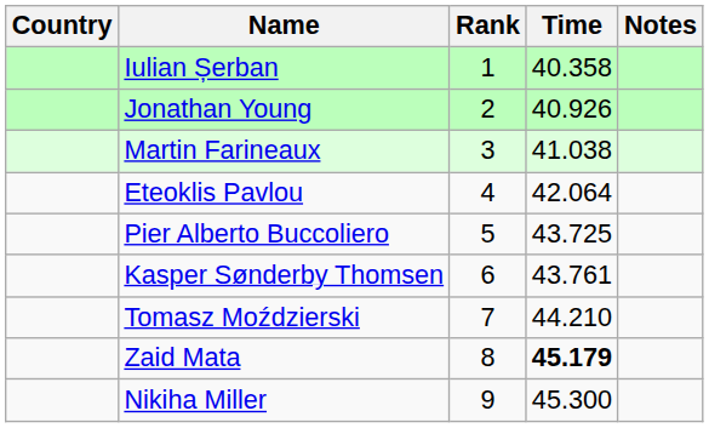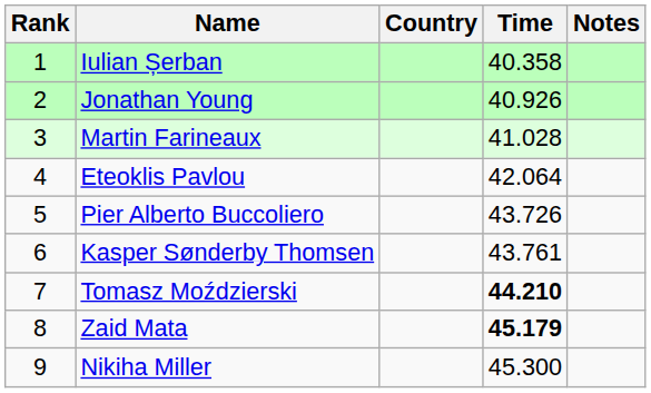columns swapped: Rank <-> Country
Martin Farineaux | Time: 41.038 -> 41.028
Pier Alberto Buccoliero | Time: 43.725 -> 43.726
Tomasz Moździerski | Time: normal -> bold
